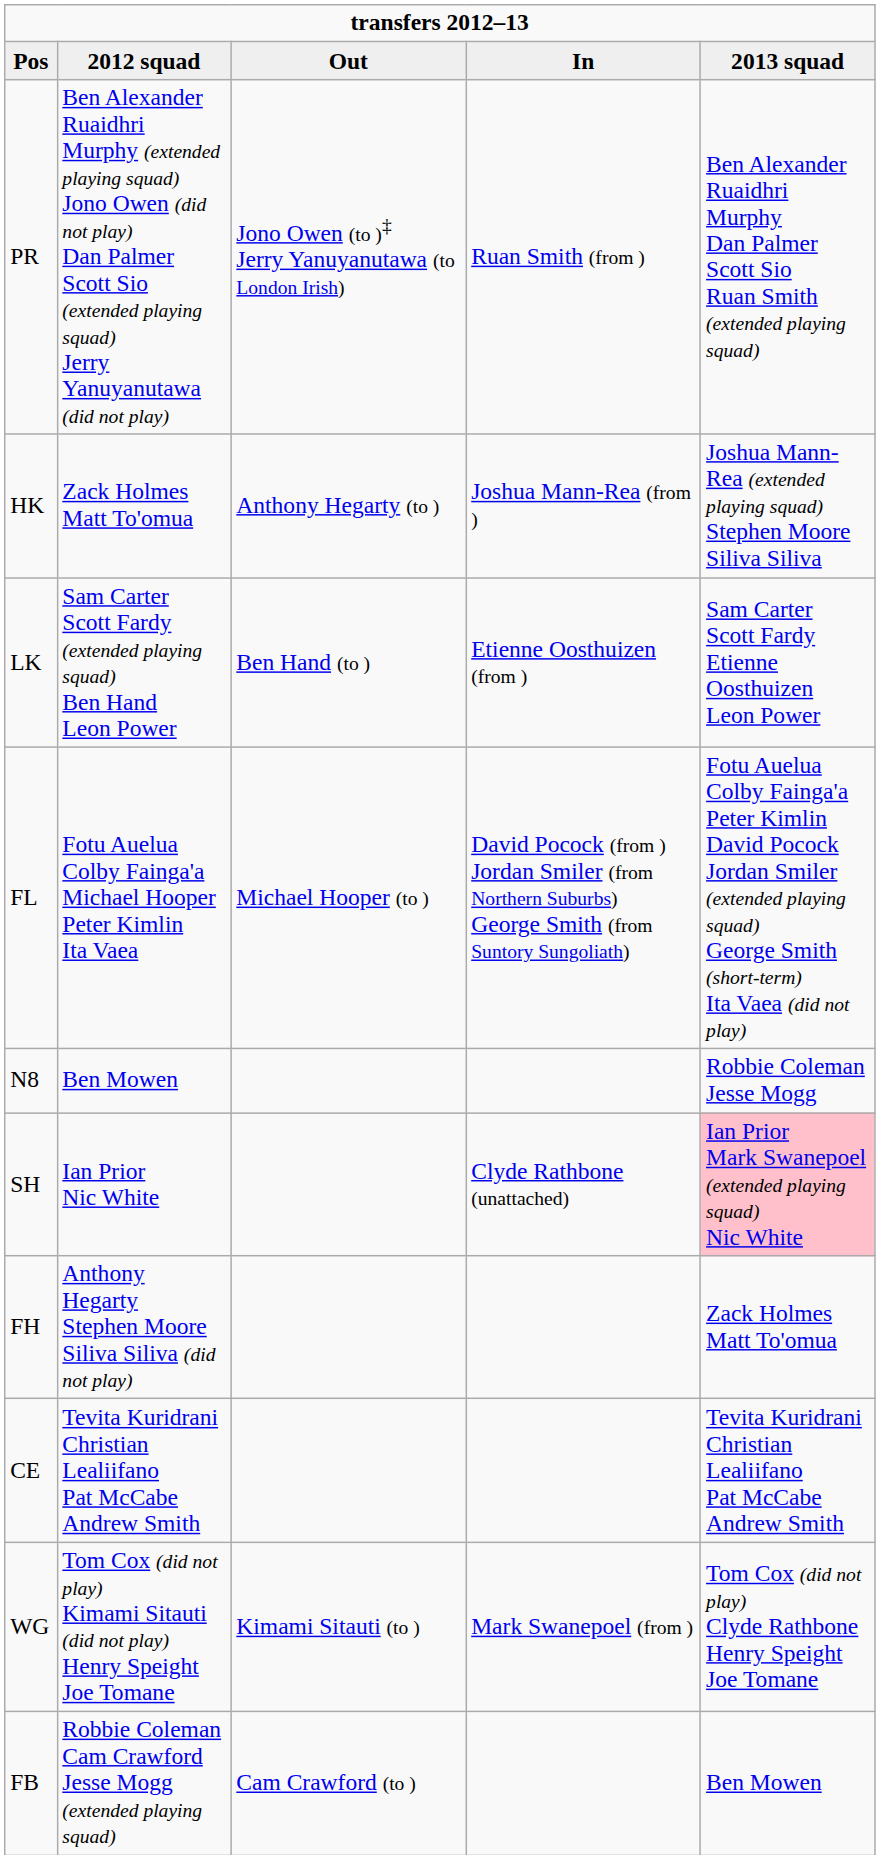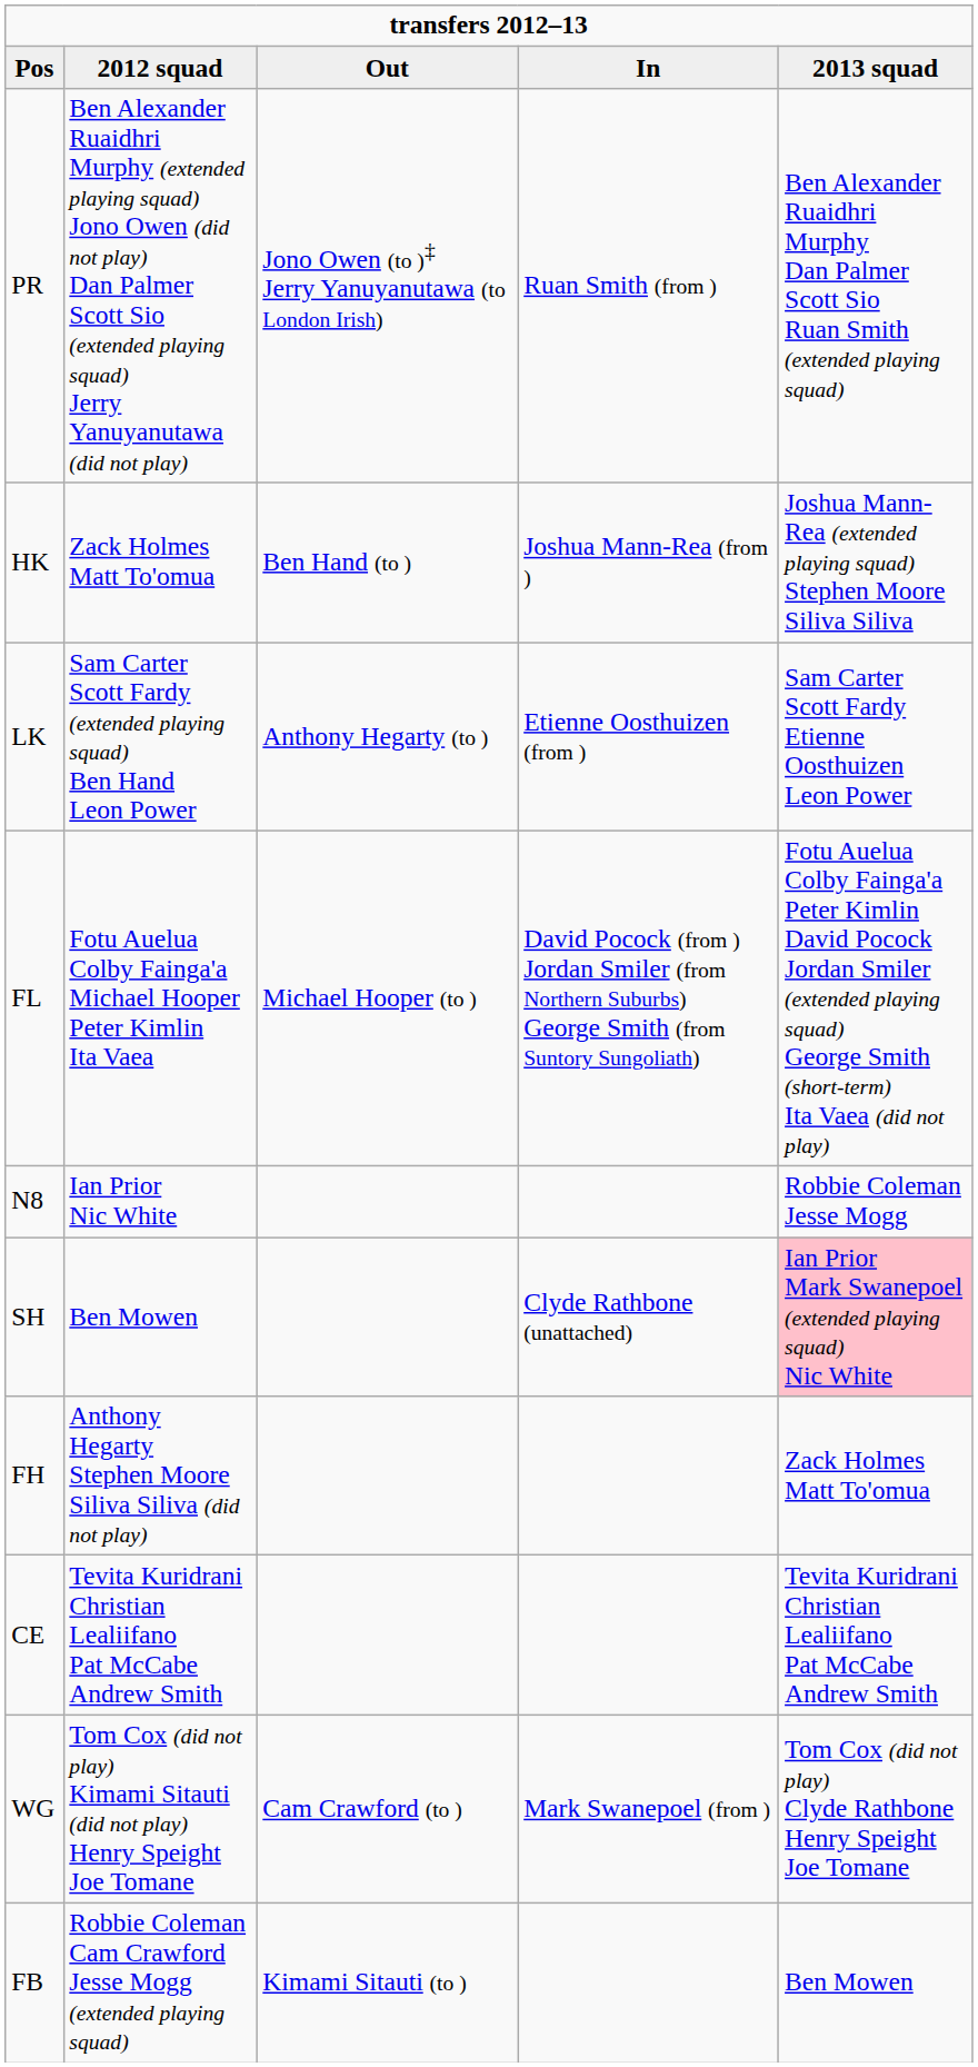HK | Out: Anthony Hegarty (to ) -> Ben Hand (to )
LK | Out: Ben Hand (to ) -> Anthony Hegarty (to )
N8 | 2012 squad: Ben Mowen -> Ian Prior Nic White
SH | 2012 squad: Ian Prior Nic White -> Ben Mowen
WG | Out: Kimami Sitauti (to ) -> Cam Crawford (to )
FB | Out: Cam Crawford (to ) -> Kimami Sitauti (to )
